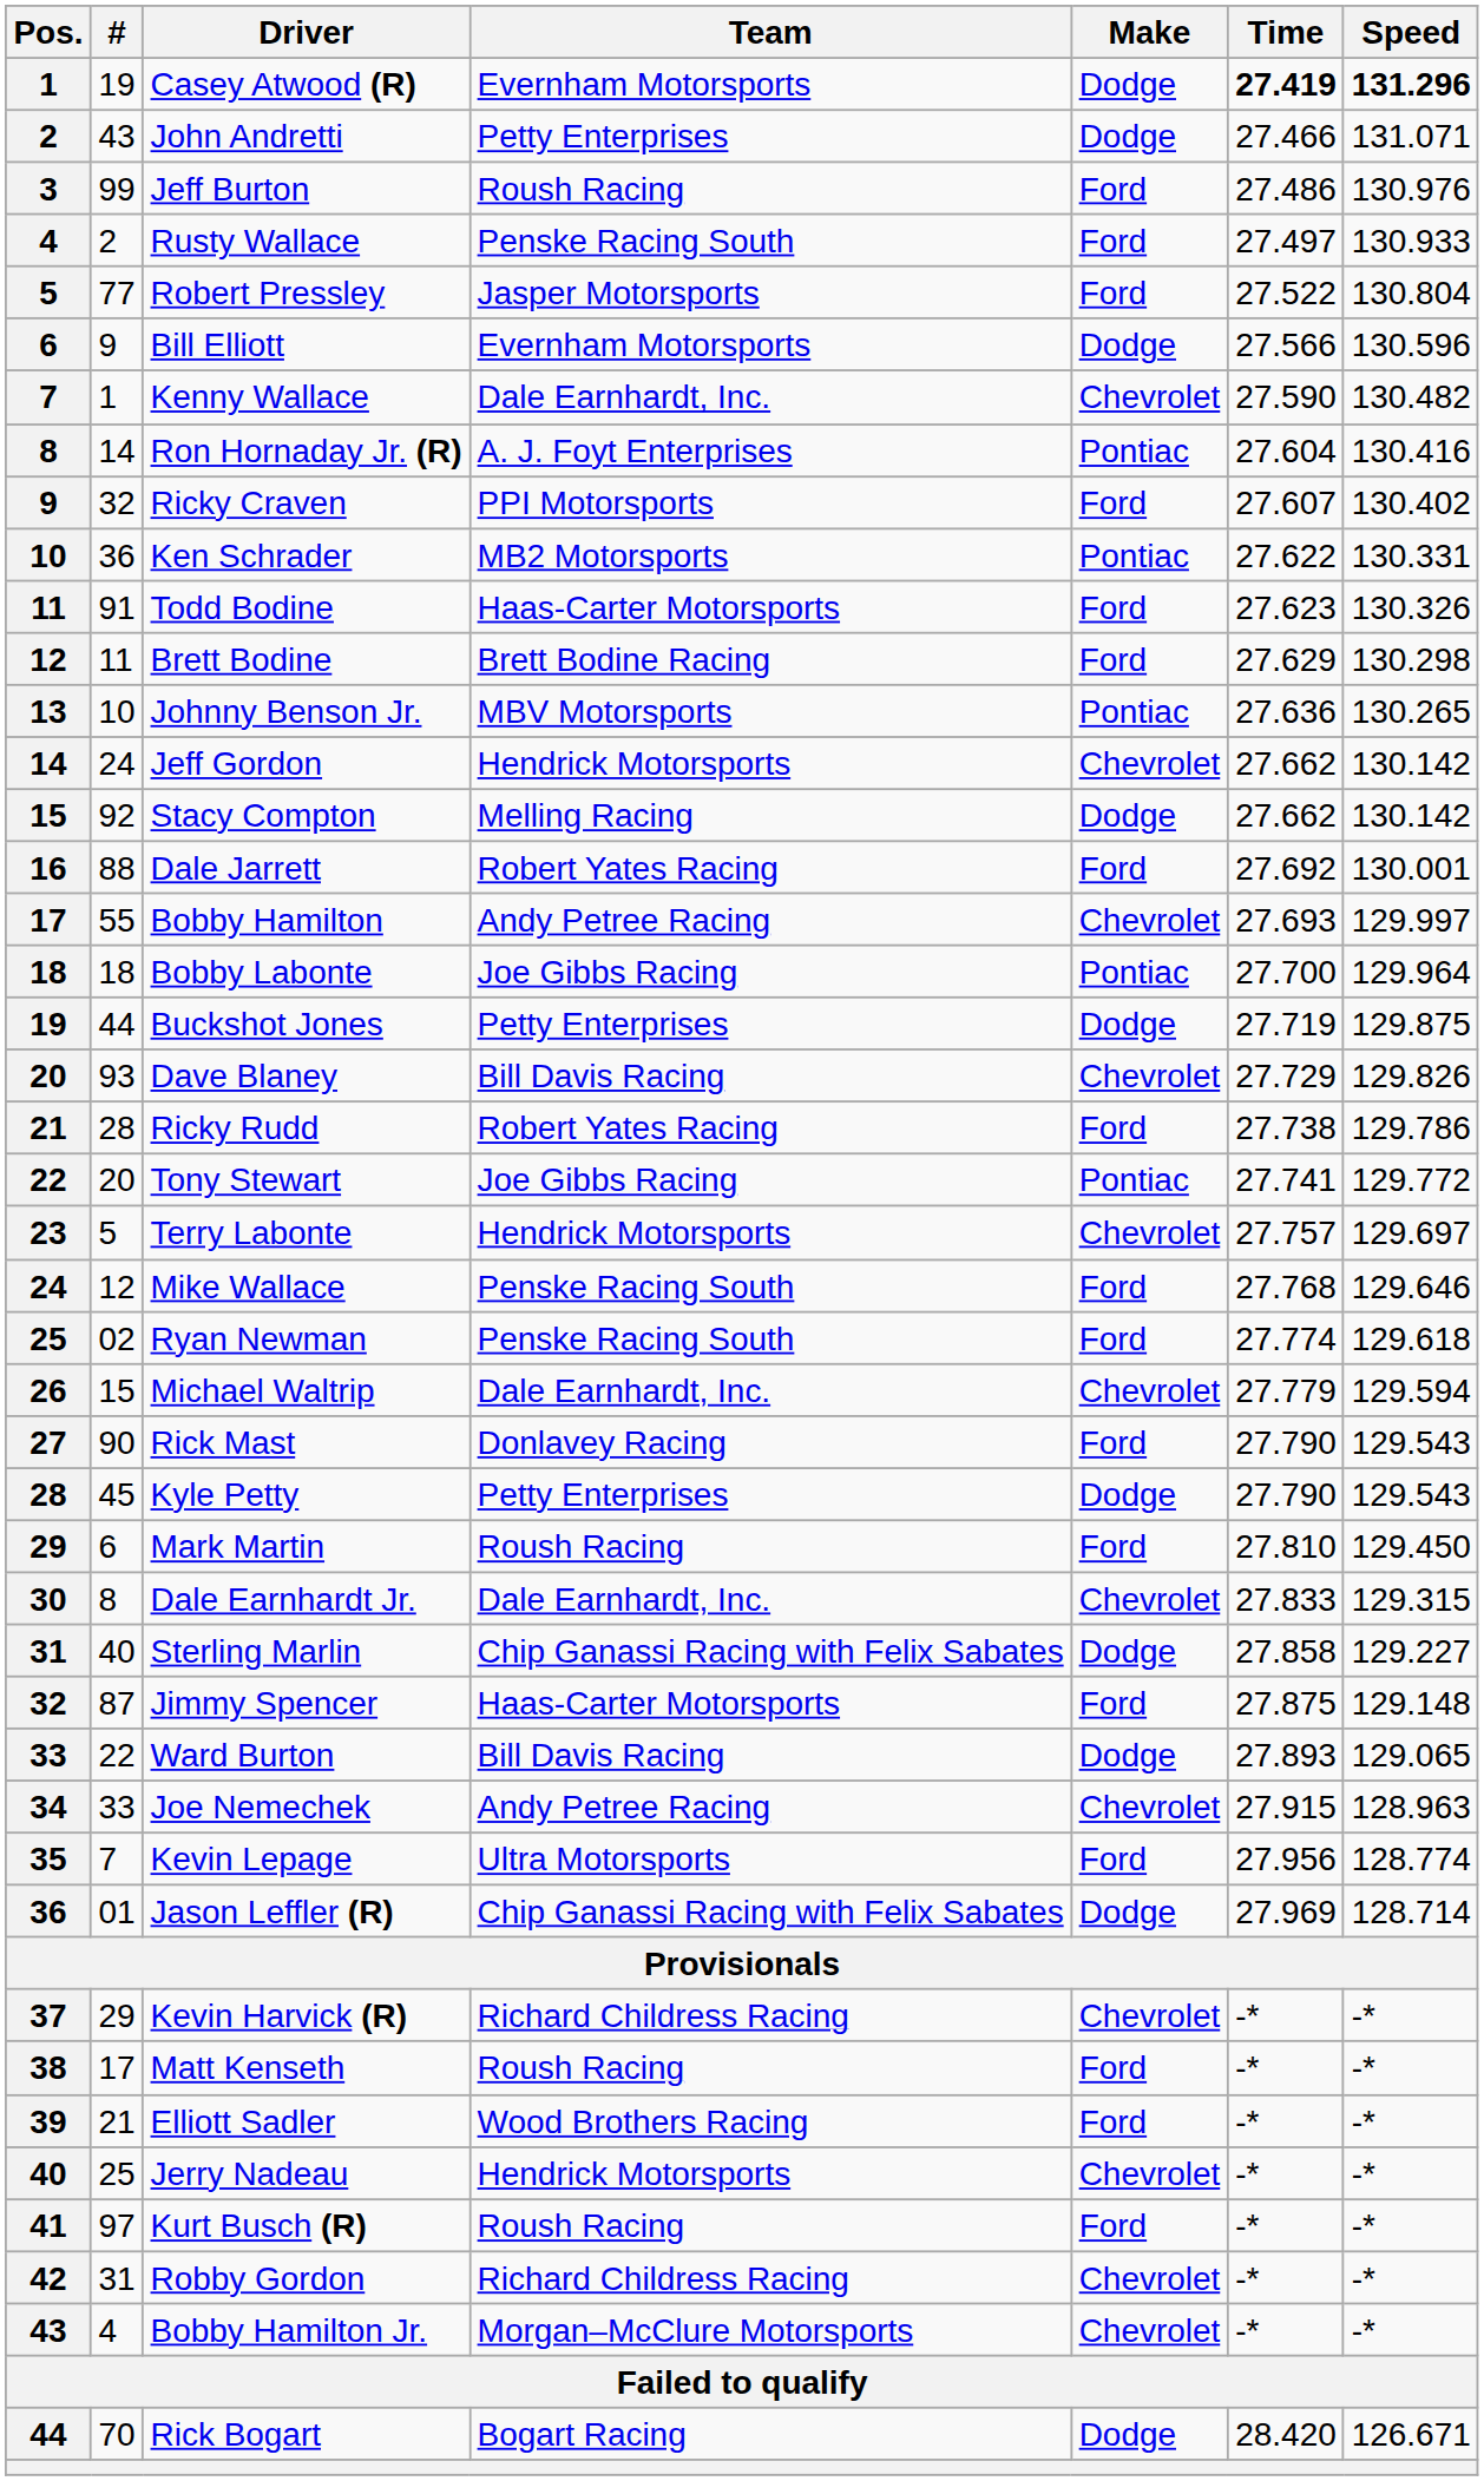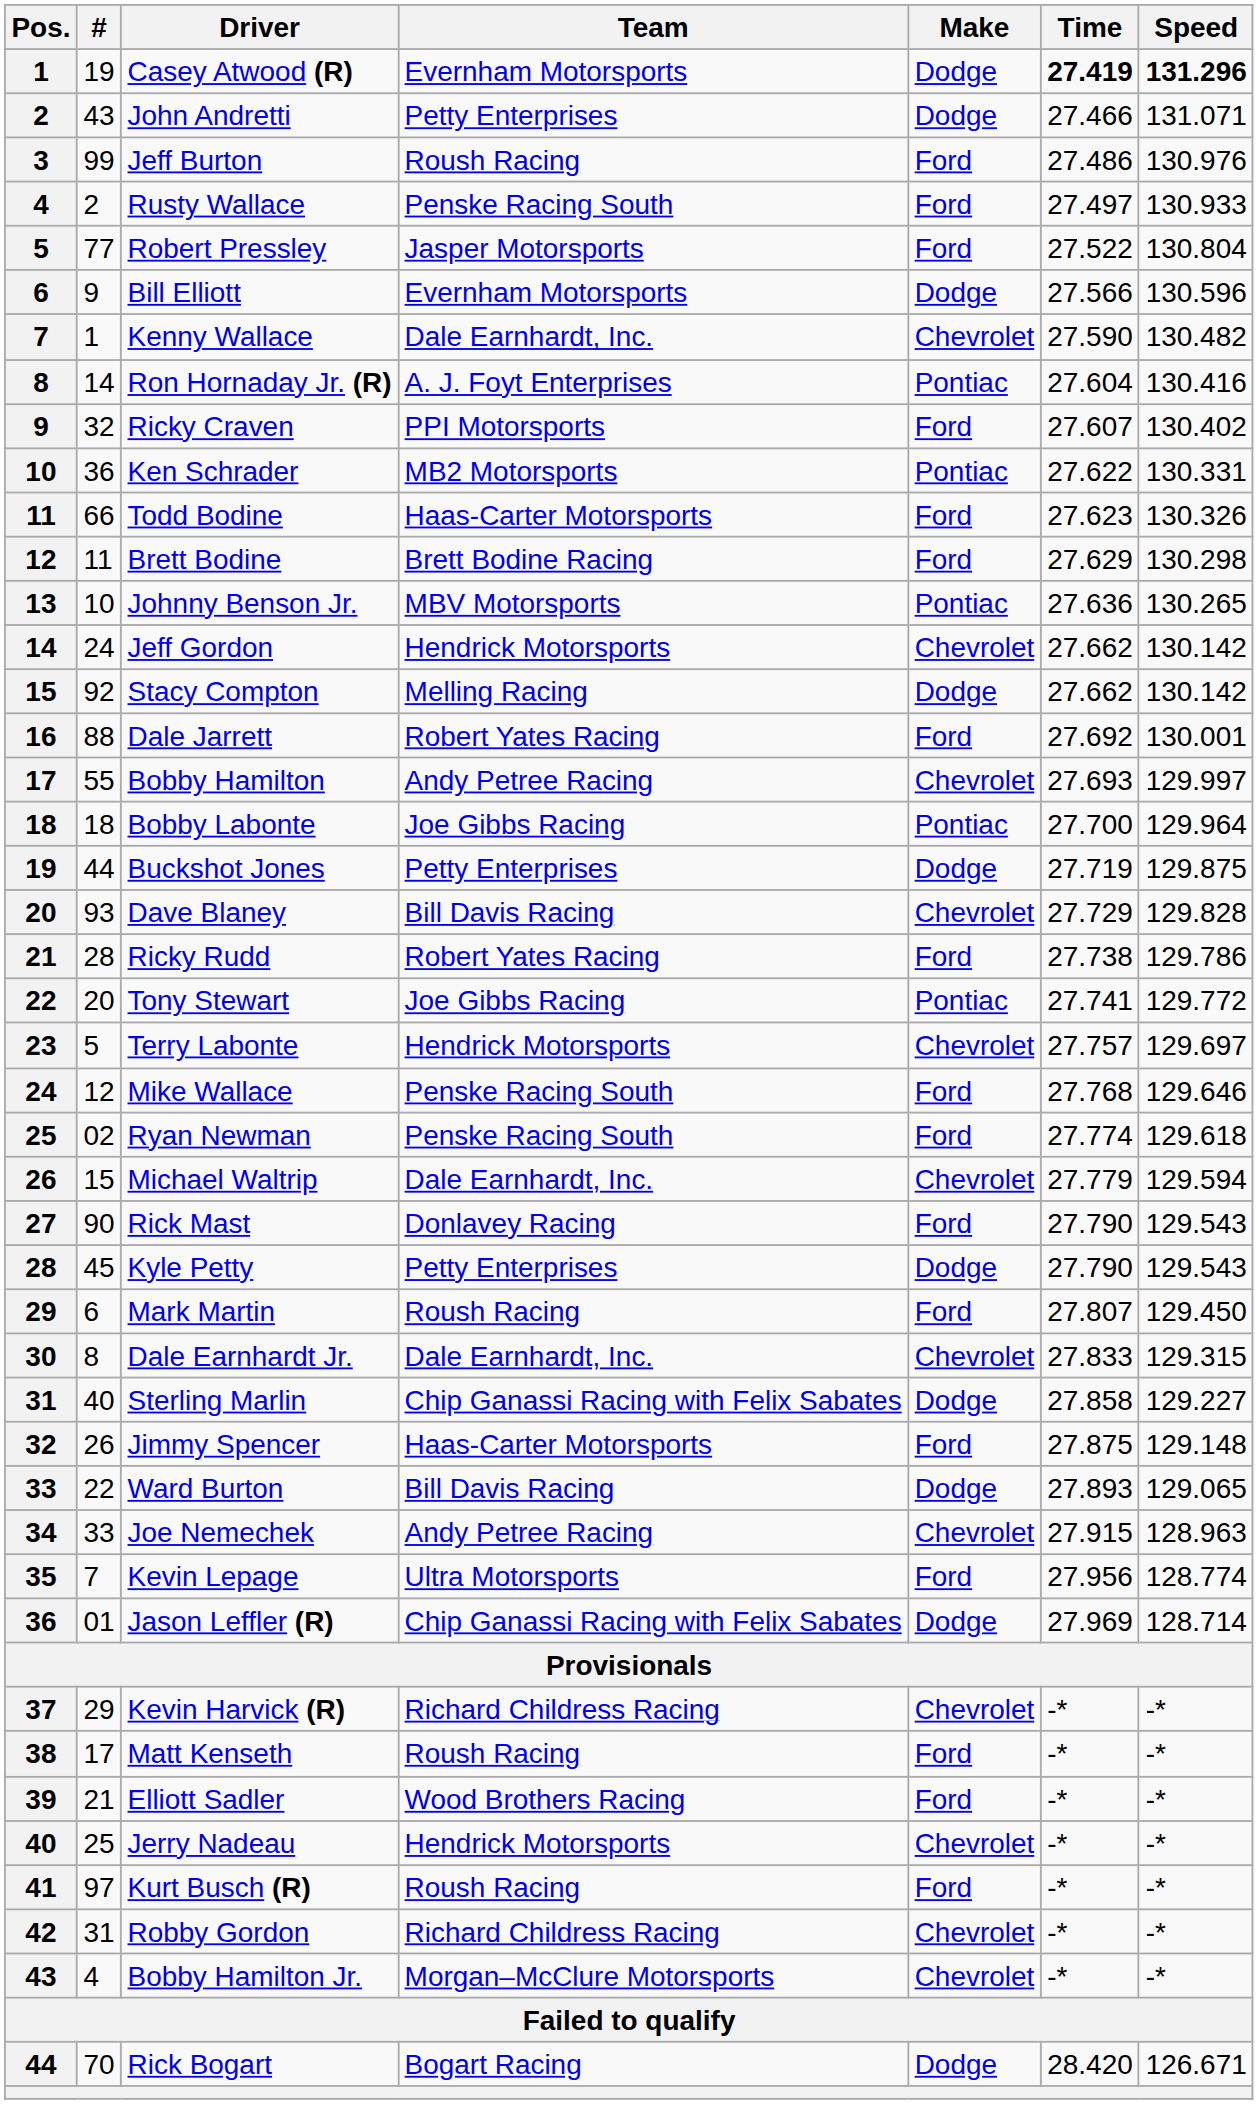Todd Bodine | #: 91 -> 66
Dave Blaney | Speed: 129.826 -> 129.828
Mark Martin | Time: 27.810 -> 27.807
Jimmy Spencer | #: 87 -> 26
